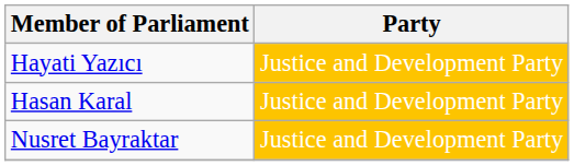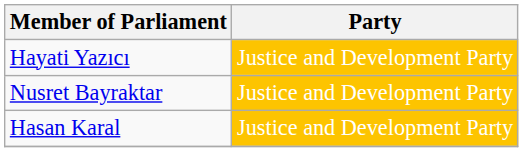rows swapped: Hasan Karal <-> Nusret Bayraktar
